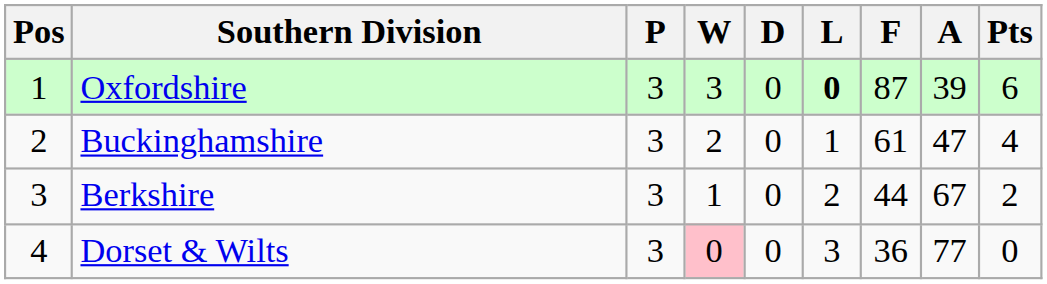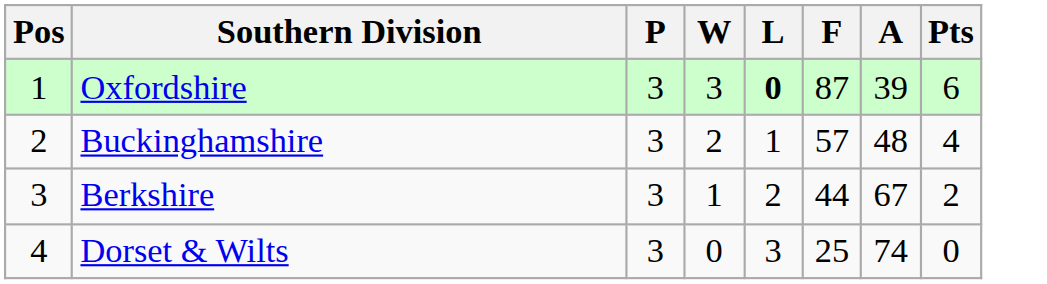- column: D | 0 | 0 | 0 | 0
Buckinghamshire | F: 61 -> 57
Buckinghamshire | A: 47 -> 48
Dorset & Wilts | W: pink background -> no background
Dorset & Wilts | F: 36 -> 25
Dorset & Wilts | A: 77 -> 74
